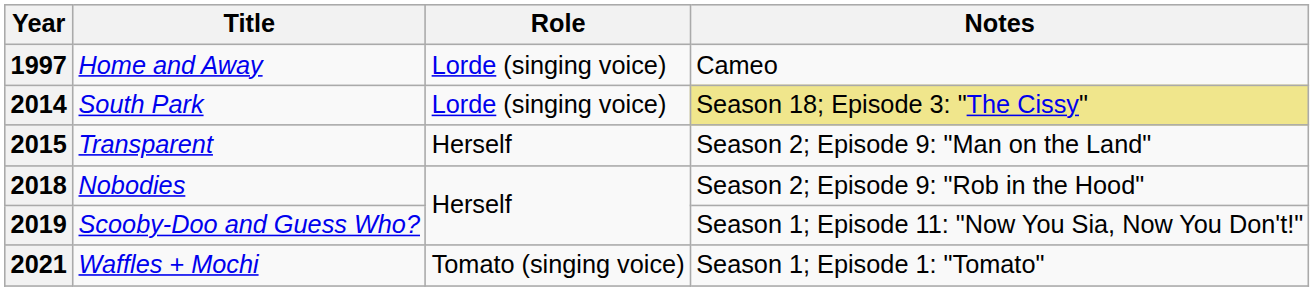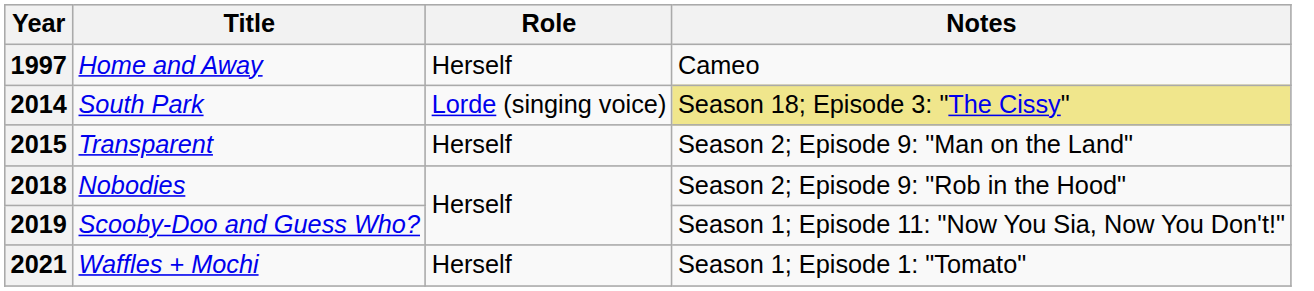1997 | Role: Lorde (singing voice) -> Herself
2021 | Role: Tomato (singing voice) -> Herself
